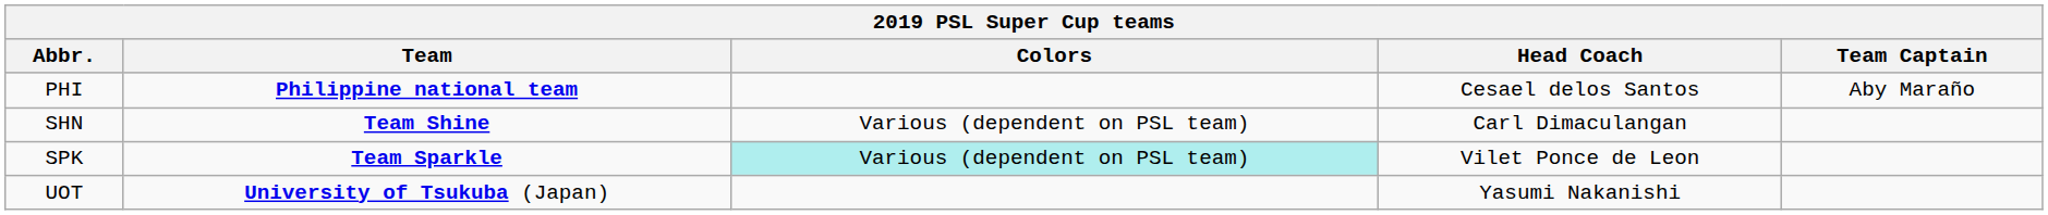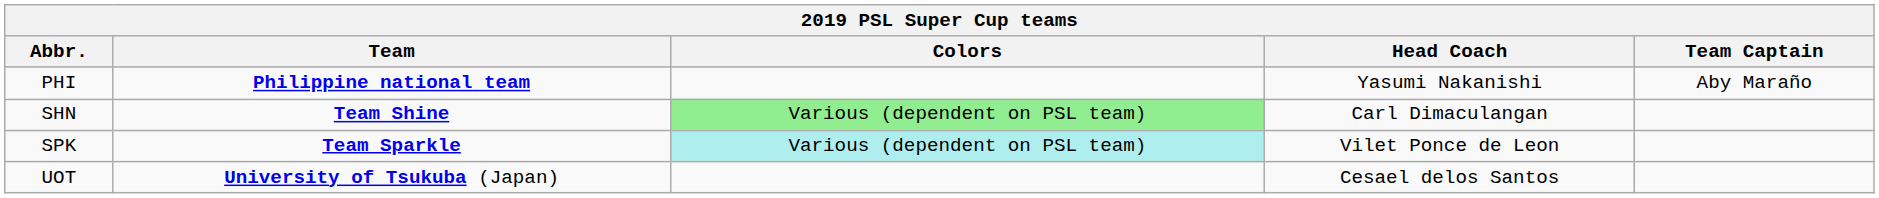PHI | Head Coach: Cesael delos Santos -> Yasumi Nakanishi
SHN | Colors: no background -> lightgreen background
UOT | Head Coach: Yasumi Nakanishi -> Cesael delos Santos
